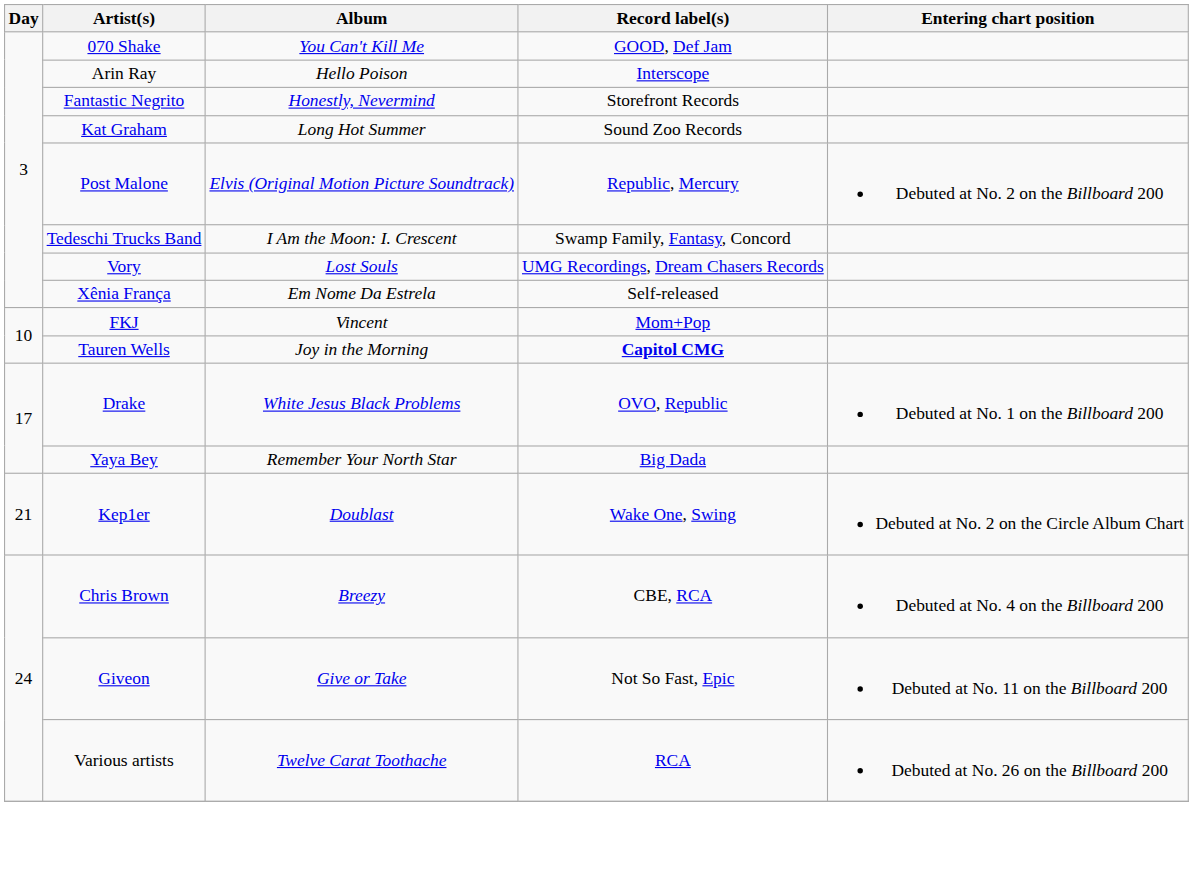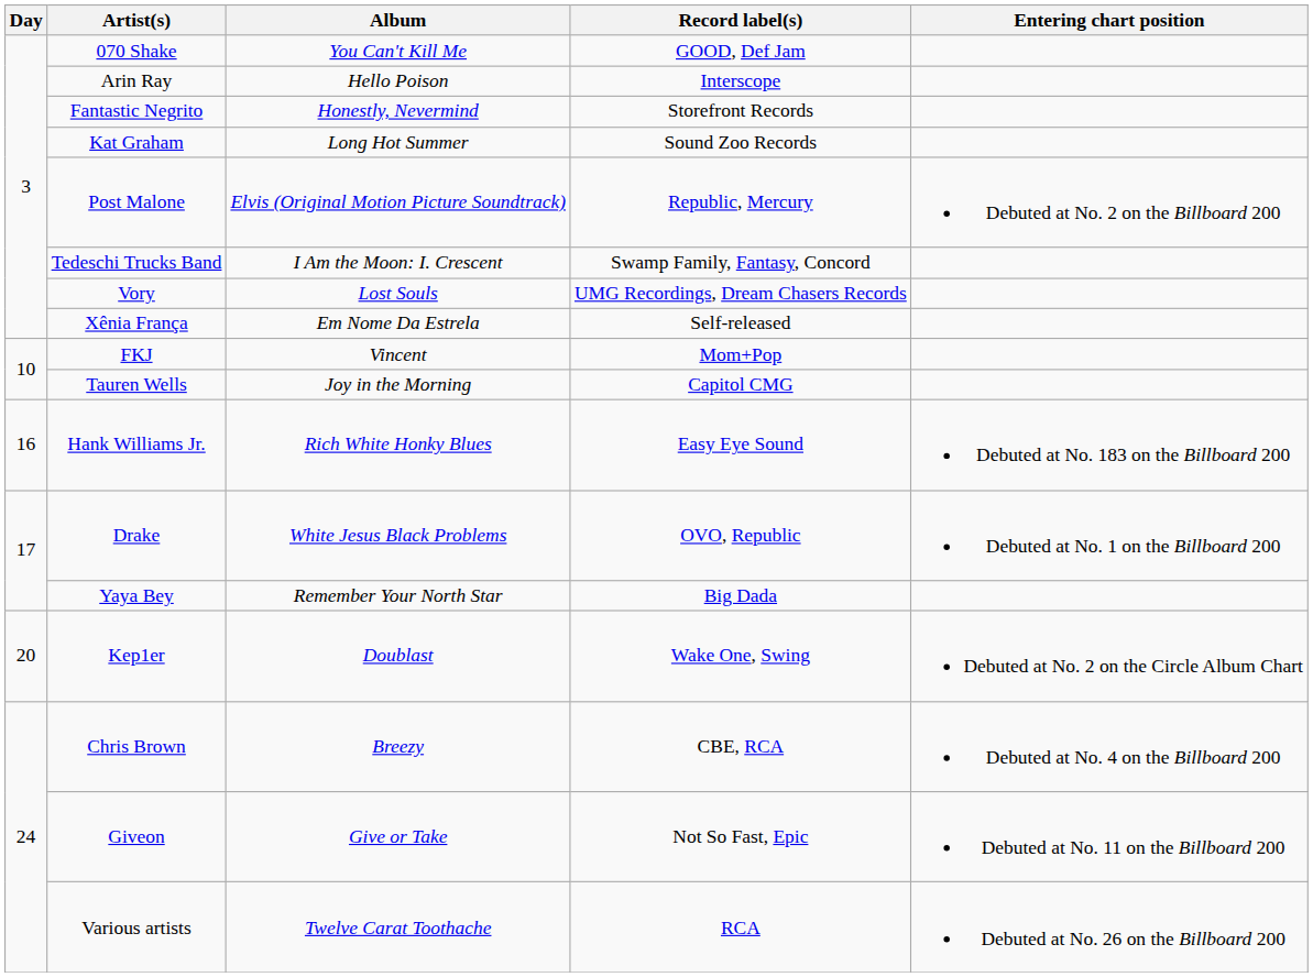Tauren Wells | Record label(s): bold -> normal
+ row: 16 | Hank Williams Jr. | Rich White Honky Blues | Easy Eye Sound | Debuted at No. 183 on the Billboard 200
Kep1er | Day: 21 -> 20
